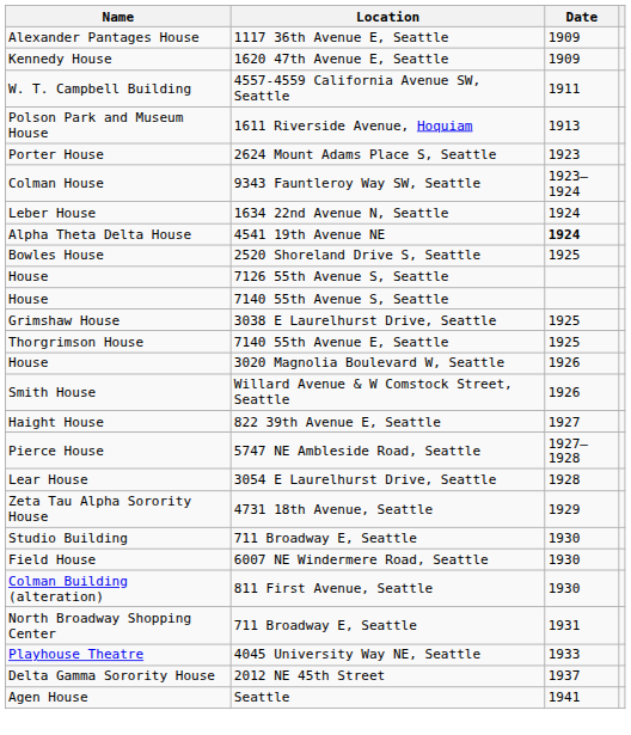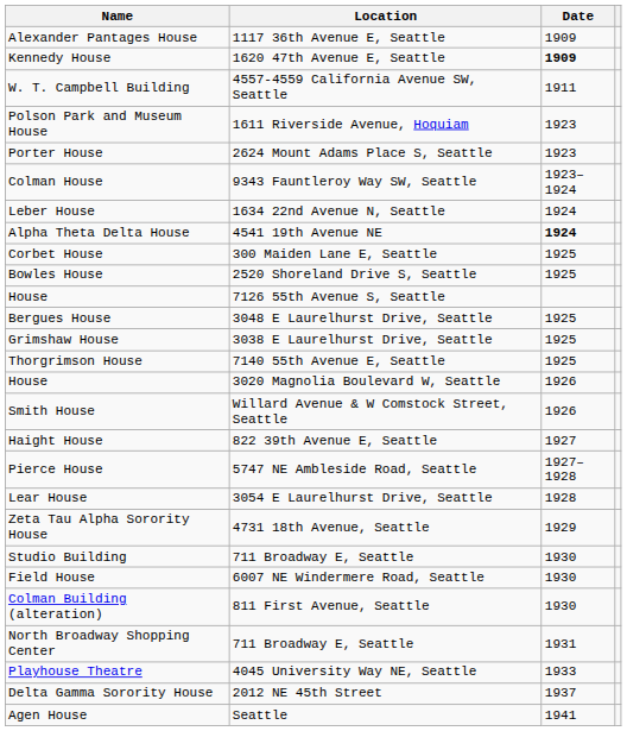1620 47th Avenue E, Seattle | Date: normal -> bold
1611 Riverside Avenue, Hoquiam | Date: 1913 -> 1923
+ row: Corbet House | 300 Maiden Lane E, Seattle | 1925
- row: House | 7140 55th Avenue S, Seattle
+ row: Bergues House | 3048 E Laurelhurst Drive, Seattle | 1925
